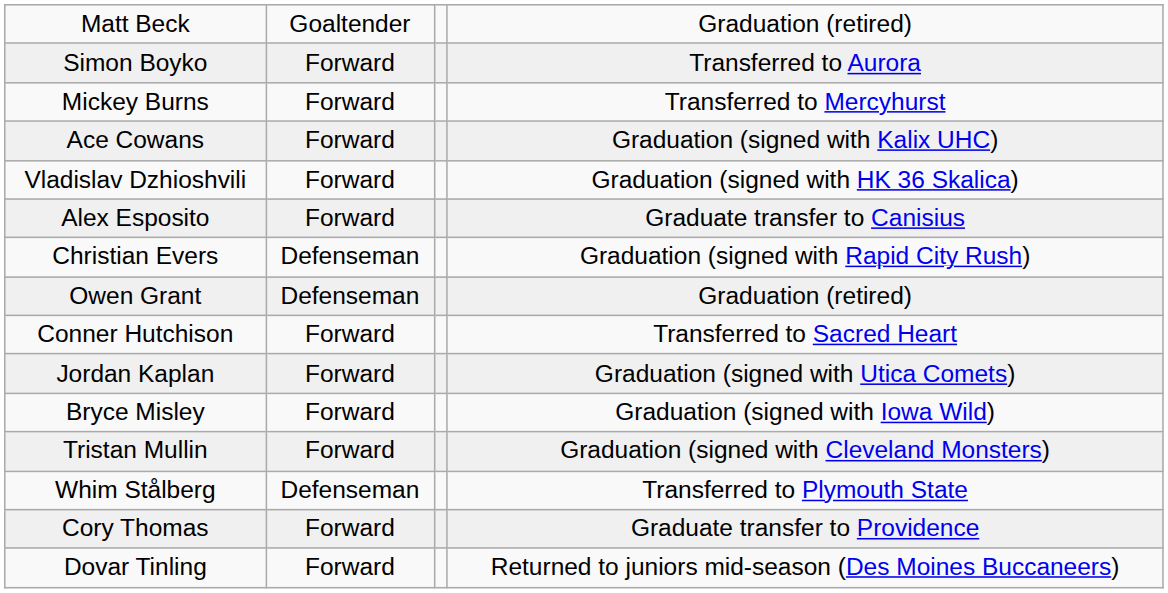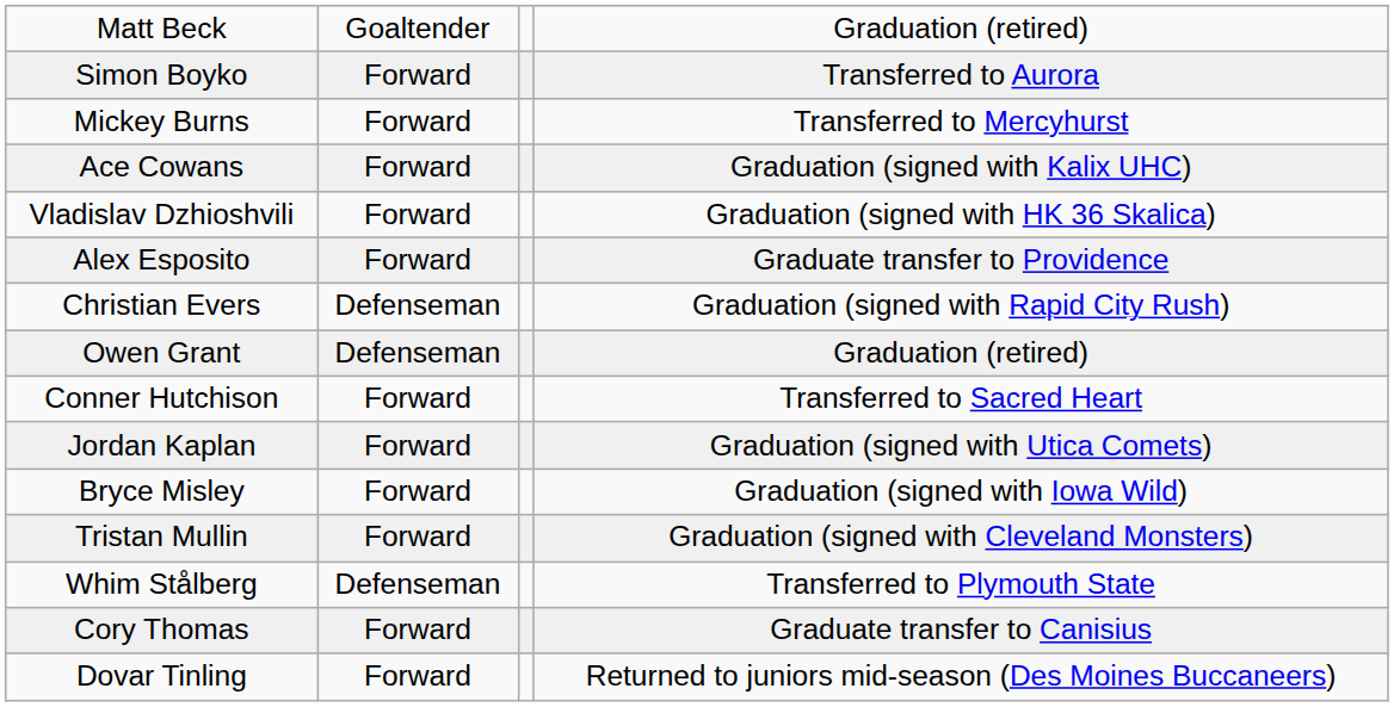Alex Esposito | column 4: Graduate transfer to Canisius -> Graduate transfer to Providence
Cory Thomas | column 4: Graduate transfer to Providence -> Graduate transfer to Canisius
